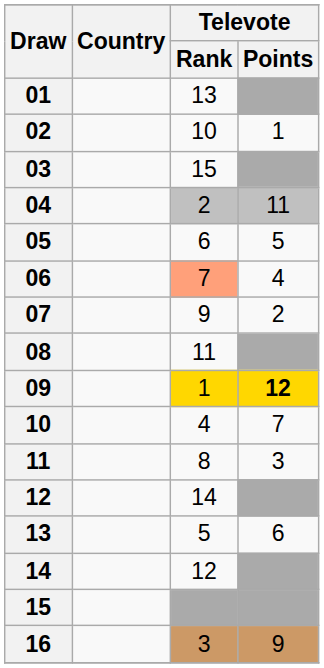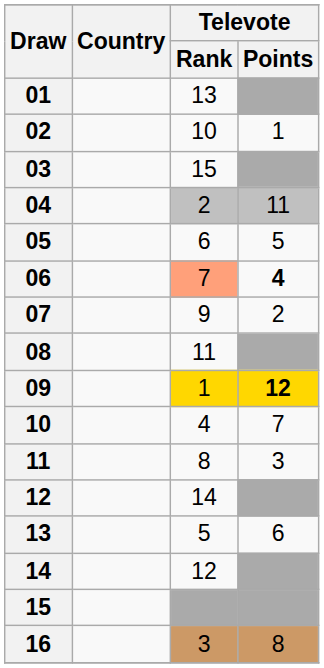06 | Televote / Points: normal -> bold
16 | Televote / Points: 9 -> 8
